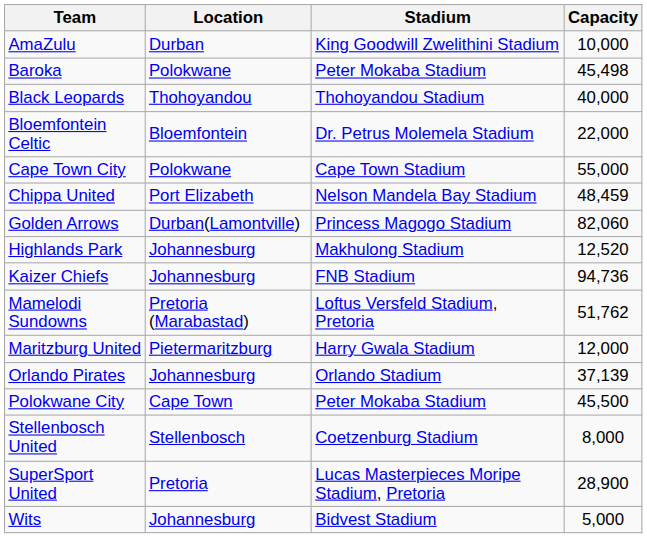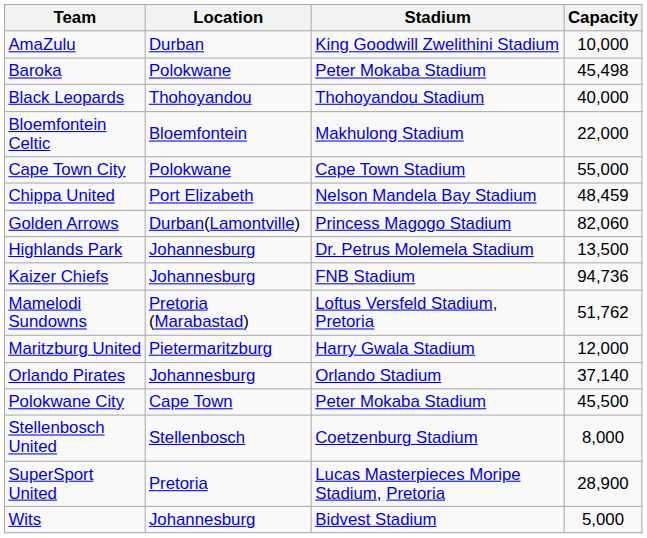Bloemfontein Celtic | Stadium: Dr. Petrus Molemela Stadium -> Makhulong Stadium
Highlands Park | Stadium: Makhulong Stadium -> Dr. Petrus Molemela Stadium
Highlands Park | Capacity: 12,520 -> 13,500
Orlando Pirates | Capacity: 37,139 -> 37,140
